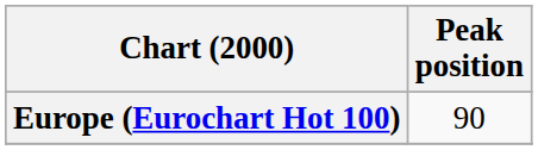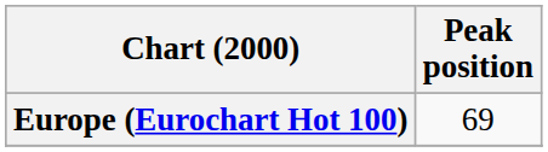Europe (Eurochart Hot 100) | Peak position: 90 -> 69
